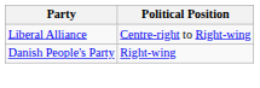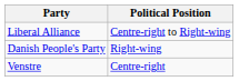+ row: Venstre | Centre-right
